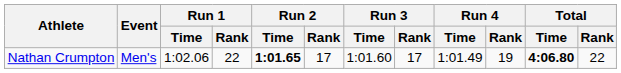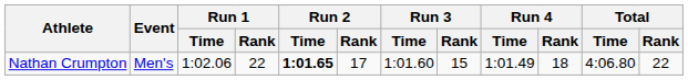Nathan Crumpton | Run 3 / Rank: 17 -> 15
Nathan Crumpton | Run 4 / Rank: 19 -> 18
Nathan Crumpton | Total / Time: bold -> normal
